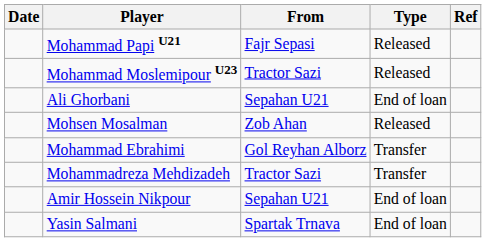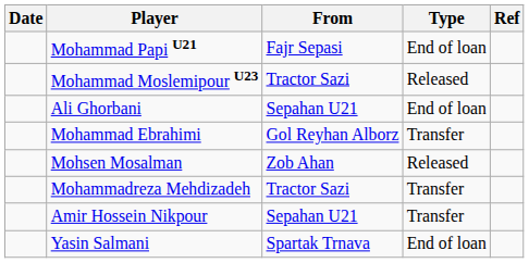Mohammad Papi U21 | Type: Released -> End of loan
rows swapped: Mohammad Ebrahimi <-> Mohsen Mosalman
Amir Hossein Nikpour | Type: End of loan -> Transfer
